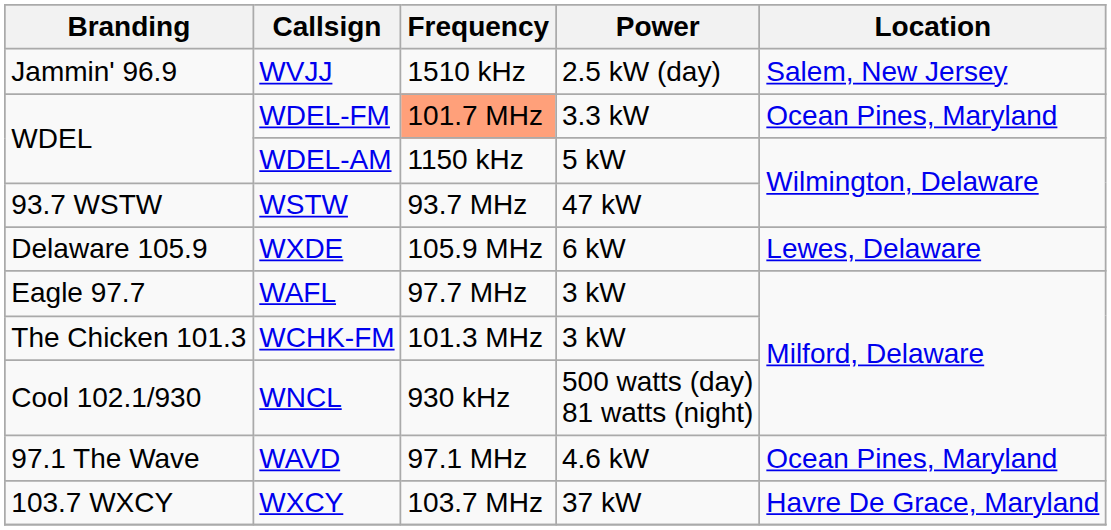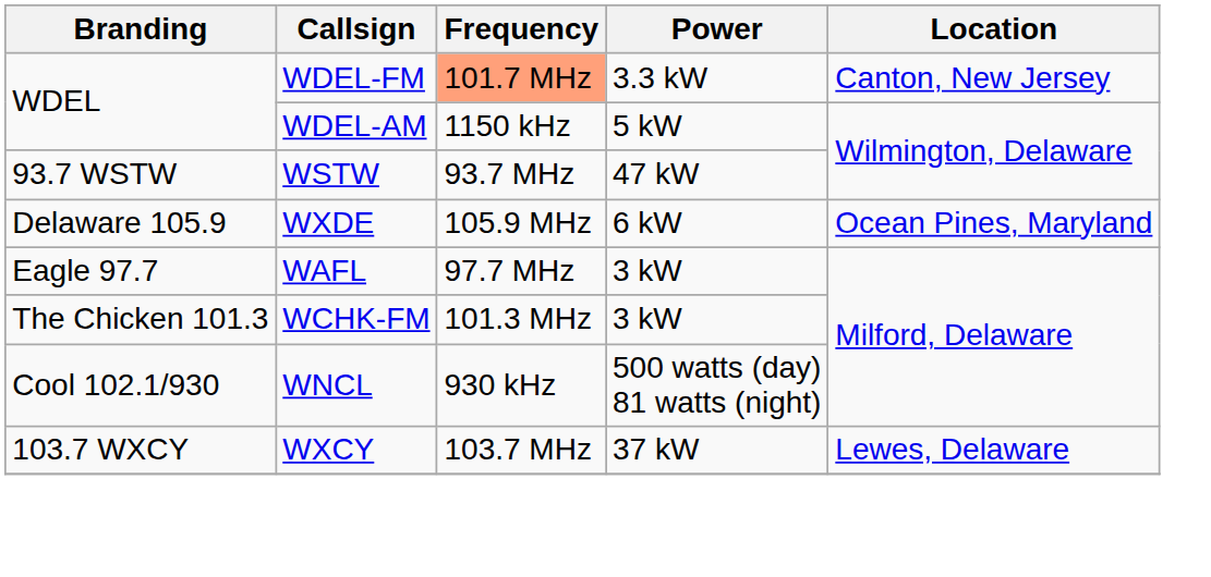- row: Jammin' 96.9 | WVJJ | 1510 kHz | 2.5 kW (day) | Salem, New Jersey
WDEL-FM | Location: Ocean Pines, Maryland -> Canton, New Jersey
WXDE | Location: Lewes, Delaware -> Ocean Pines, Maryland
- row: 97.1 The Wave | WAVD | 97.1 MHz | 4.6 kW | Ocean Pines, Maryland
WXCY | Location: Havre De Grace, Maryland -> Lewes, Delaware
